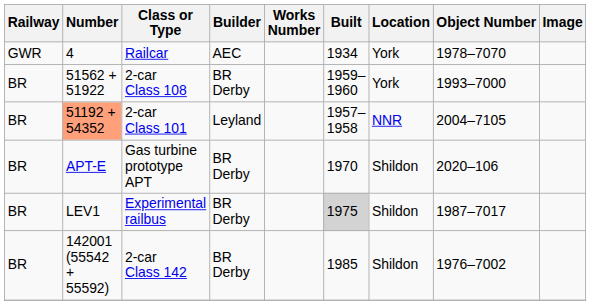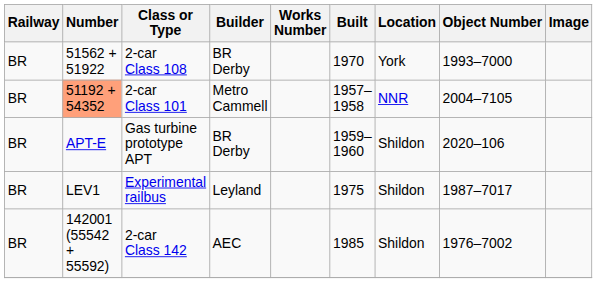- row: GWR | 4 | Railcar | AEC | 1934 | York | 1978–7070
2-car Class 108 | Built: 1959–1960 -> 1970
2-car Class 101 | Builder: Leyland -> Metro Cammell
Gas turbine prototype APT | Built: 1970 -> 1959–1960
Experimental railbus | Builder: BR Derby -> Leyland
Experimental railbus | Built: lightgrey background -> no background
2-car Class 142 | Builder: BR Derby -> AEC
